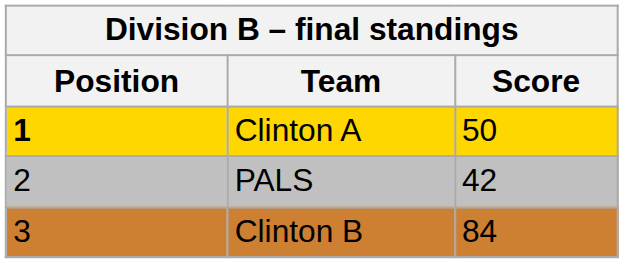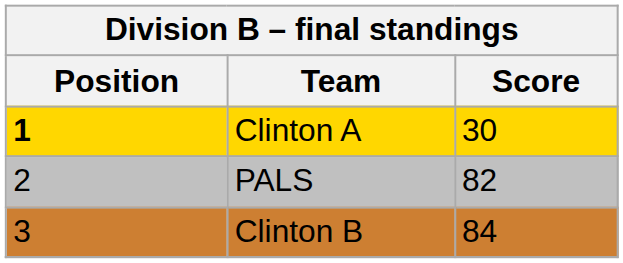Clinton A | Score: 50 -> 30
PALS | Score: 42 -> 82
